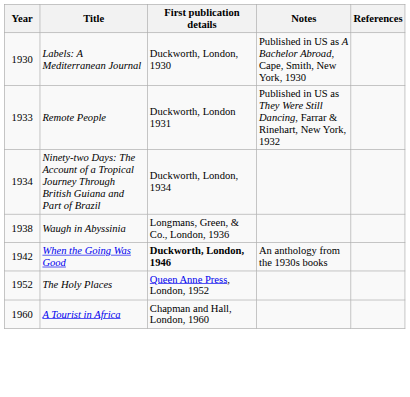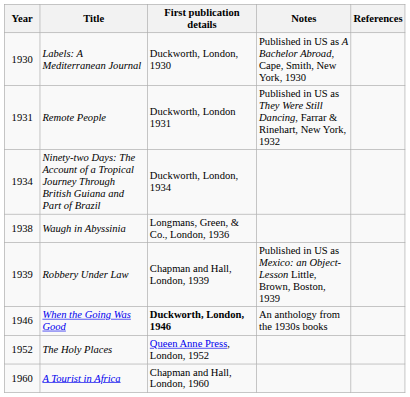Remote People | Year: 1933 -> 1931
+ row: 1939 | Robbery Under Law | Chapman and Hall, London, 1939 | Published in US as Mexico: an Object-Lesson Little, Brown, Boston, 1939
When the Going Was Good | Year: 1942 -> 1946
